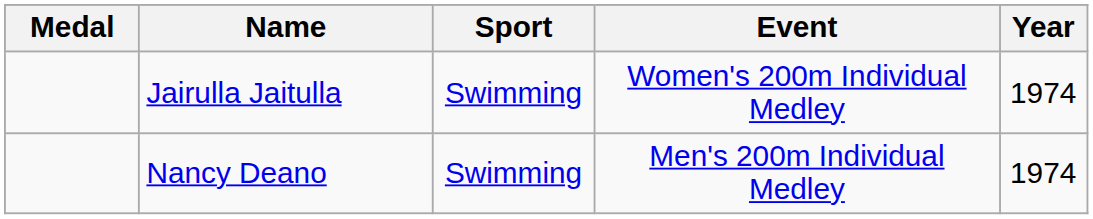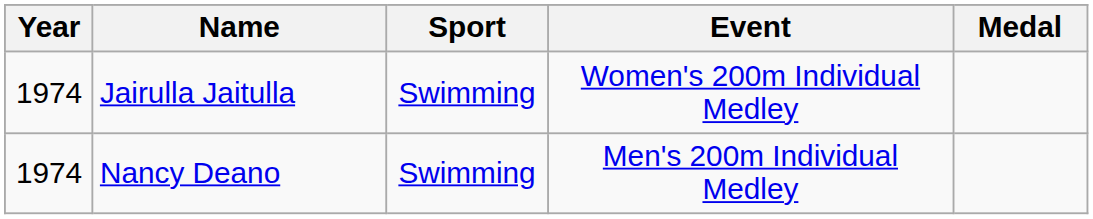columns swapped: Medal <-> Year
